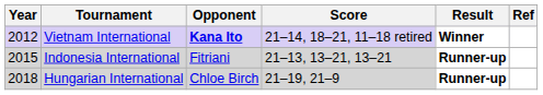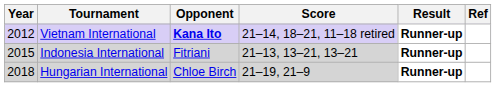Vietnam International | Result: Winner -> Runner-up
